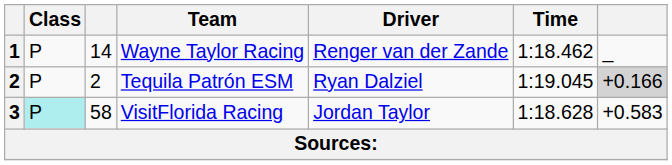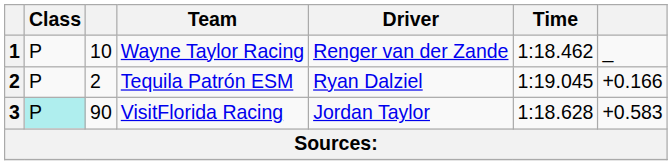Wayne Taylor Racing | column 3: 14 -> 10
Tequila Patrón ESM | column 7: lightgrey background -> no background
VisitFlorida Racing | column 3: 58 -> 90
